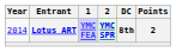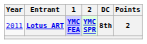Lotus ART | Year: 2014 -> 2011
Lotus ART | 1: normal -> bold
